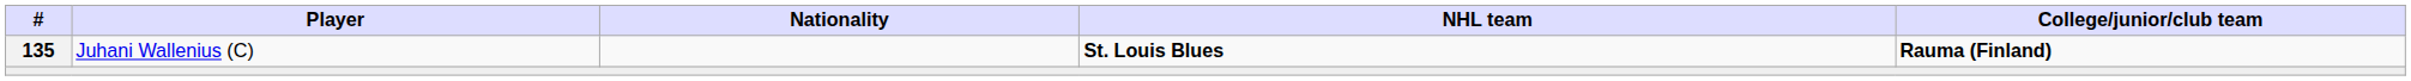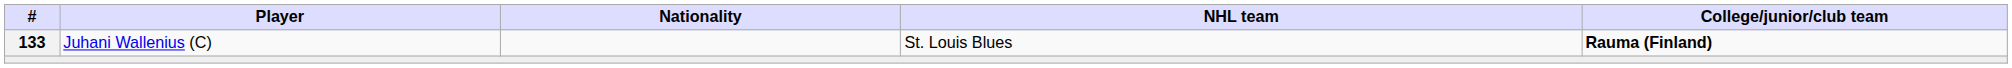Juhani Wallenius (C) | #: 135 -> 133
Juhani Wallenius (C) | NHL team: bold -> normal
